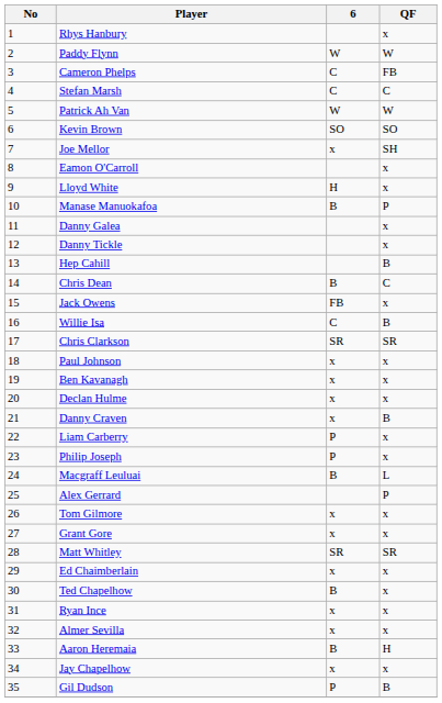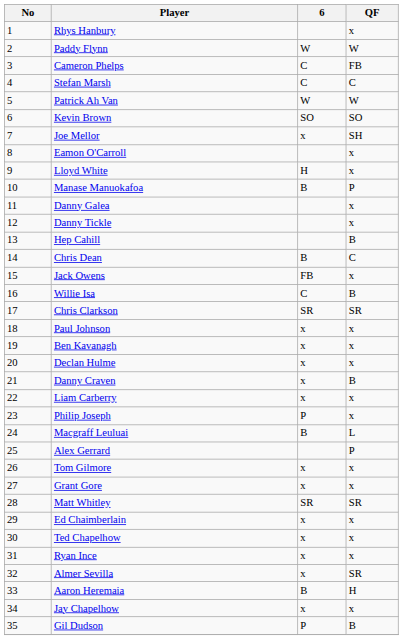Liam Carberry | 6: P -> x
Ted Chapelhow | 6: B -> x
Almer Sevilla | QF: x -> SR
